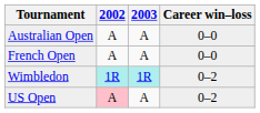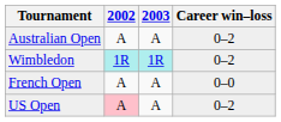Australian Open | Career win–loss: 0–0 -> 0–2
rows swapped: French Open <-> Wimbledon
